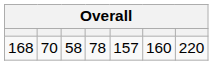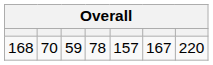168 | column 3: 58 -> 59
168 | column 6: 160 -> 167
